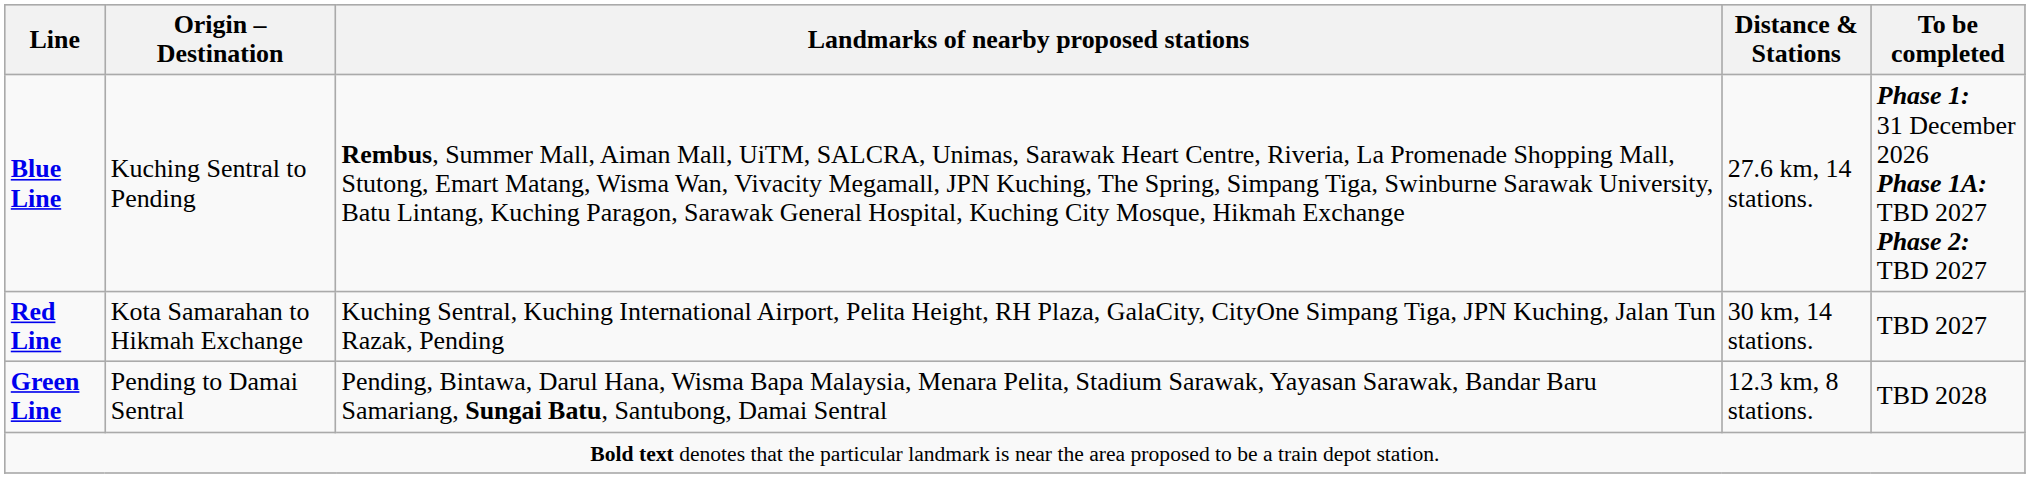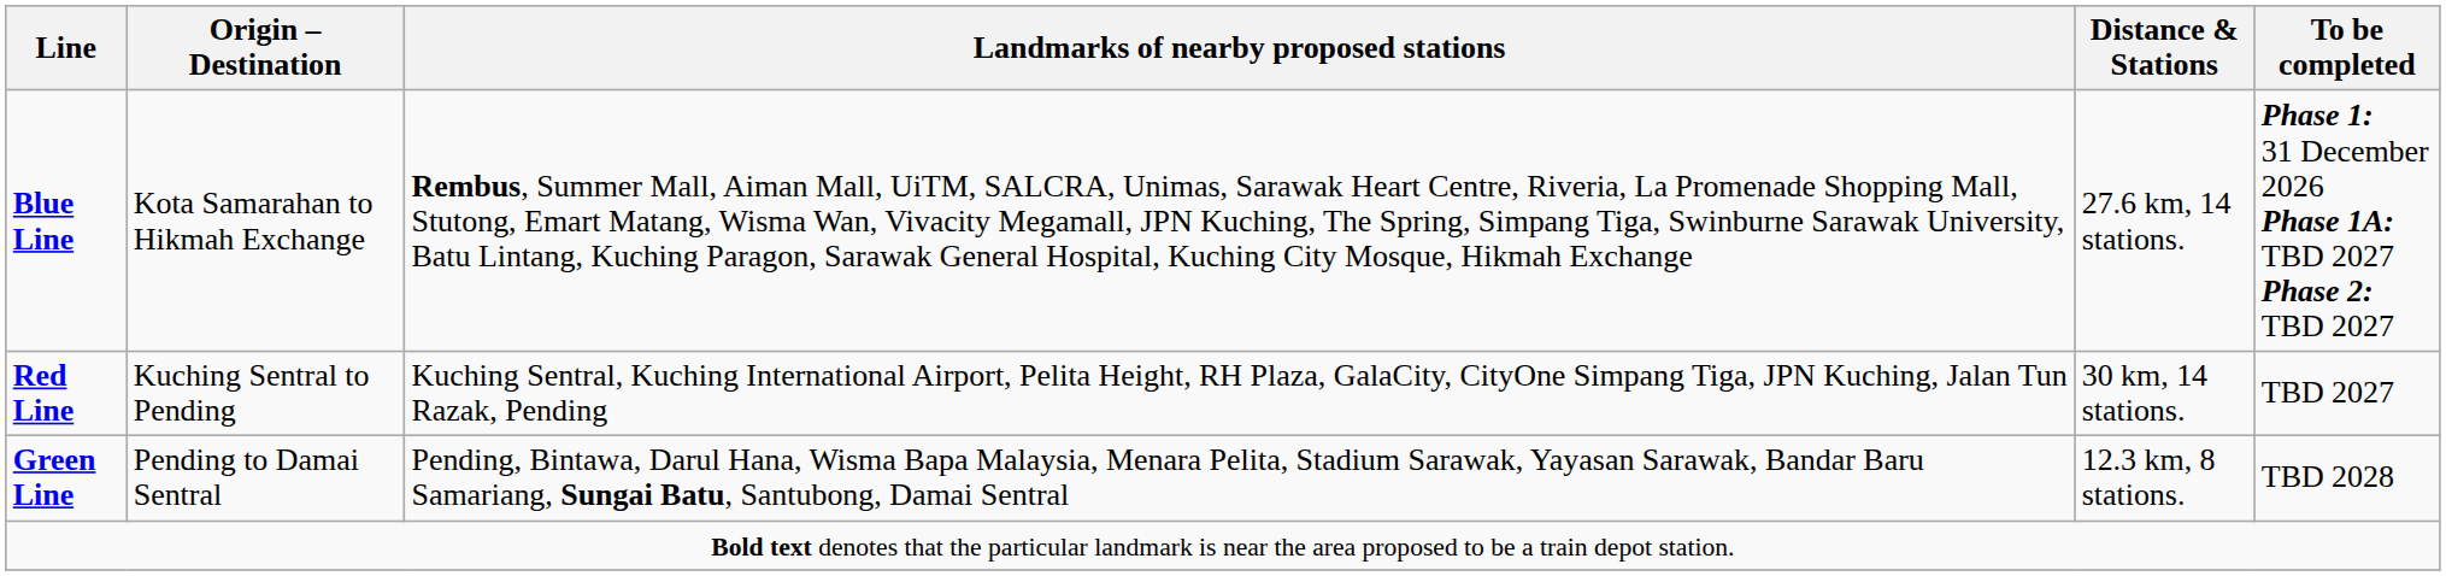Blue Line | Origin – Destination: Kuching Sentral to Pending -> Kota Samarahan to Hikmah Exchange
Red Line | Origin – Destination: Kota Samarahan to Hikmah Exchange -> Kuching Sentral to Pending
